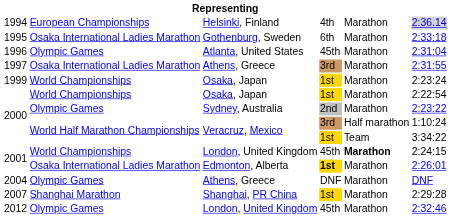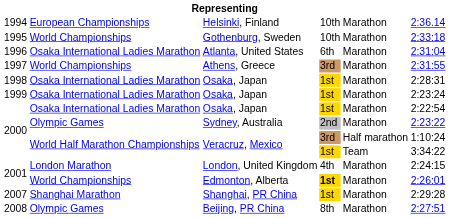1994 | column 4: 4th -> 10th
1994 | column 6: lightgrey background -> no background
1995 | column 2: Osaka International Ladies Marathon -> World Championships
1995 | column 4: 6th -> 10th
1996 | column 2: Olympic Games -> Osaka International Ladies Marathon
1996 | column 4: 45th -> 6th
1997 | column 2: Osaka International Ladies Marathon -> World Championships
+ row: 1998 | Osaka International Ladies Marathon | Osaka, Japan | 1st | Marathon | 2:28:31
1999 | column 2: World Championships -> Osaka International Ladies Marathon
2000 / Osaka, Japan | column 2: World Championships -> Osaka International Ladies Marathon
2001 / London, United Kingdom | column 2: World Championships -> London Marathon
2001 / London, United Kingdom | column 4: 45th -> 4th
2001 / London, United Kingdom | column 5: bold -> normal
2001 / Edmonton, Alberta | column 2: Osaka International Ladies Marathon -> World Championships
- row: 2004 | Olympic Games | Athens, Greece | DNF | Marathon | DNF
+ row: 2008 | Olympic Games | Beijing, PR China | 8th | Marathon | 2:27:51
- row: 2012 | Olympic Games | London, United Kingdom | 45th | Marathon | 2:32:46
